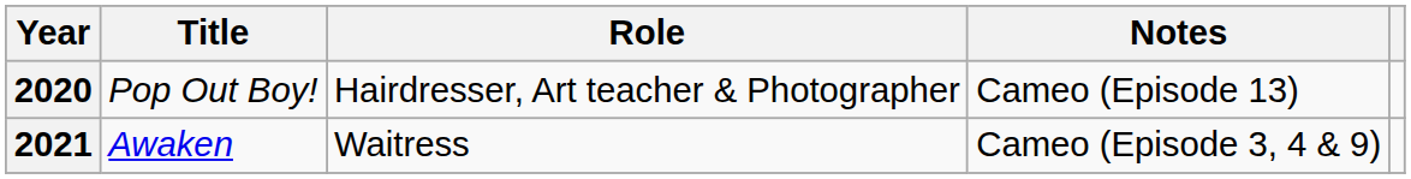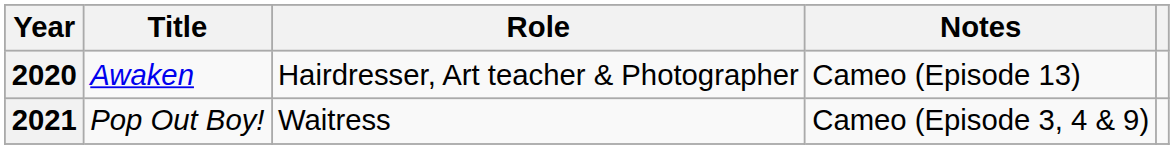2020 | Title: Pop Out Boy! -> Awaken
2021 | Title: Awaken -> Pop Out Boy!
